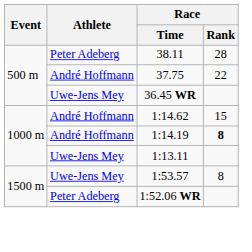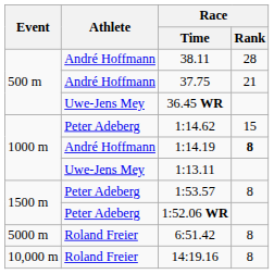38.11 | Athlete: Peter Adeberg -> André Hoffmann
37.75 | Race / Rank: 22 -> 21
1:14.62 | Athlete: André Hoffmann -> Peter Adeberg
1:53.57 | Athlete: Uwe-Jens Mey -> Peter Adeberg
+ row: 5000 m | Roland Freier | 6:51.42 | 8
+ row: 10,000 m | Roland Freier | 14:19.16 | 8
